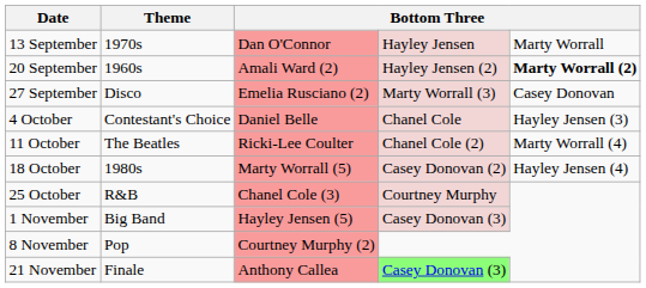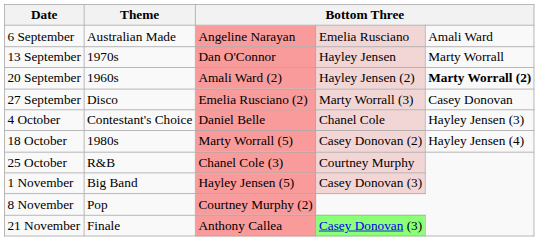+ row: 6 September | Australian Made | Angeline Narayan | Emelia Rusciano | Amali Ward
- row: 11 October | The Beatles | Ricki-Lee Coulter | Chanel Cole (2) | Marty Worrall (4)
